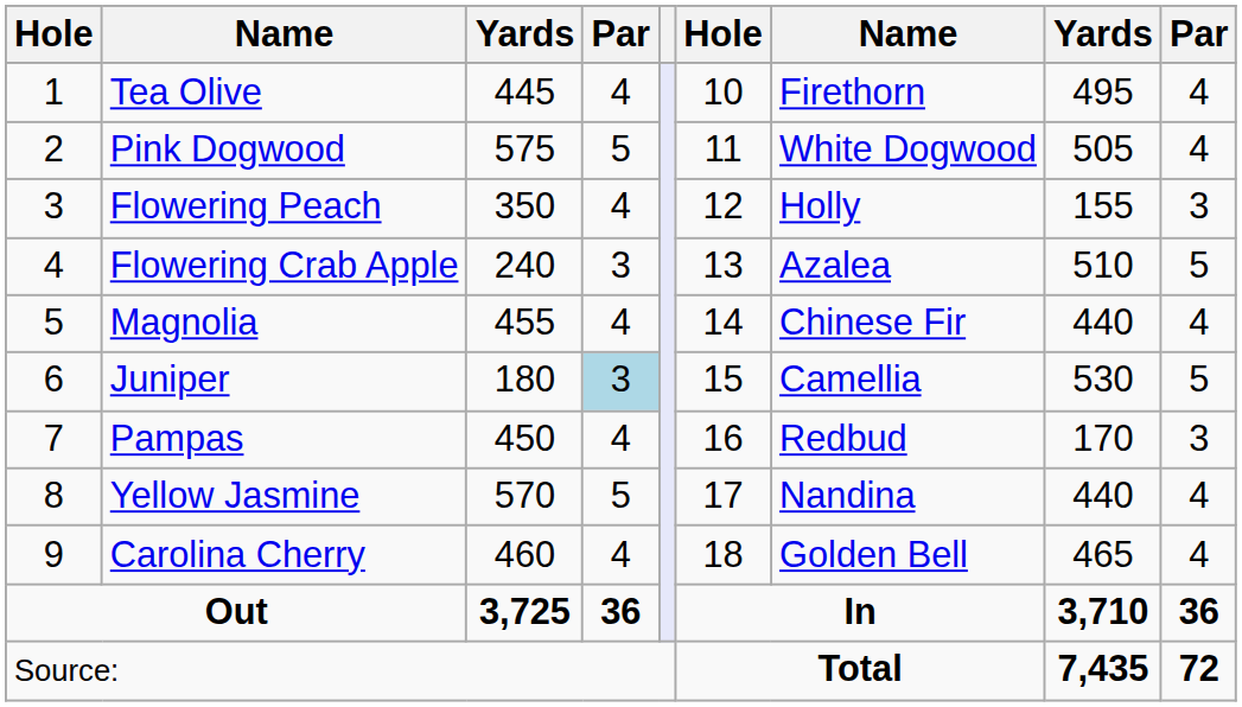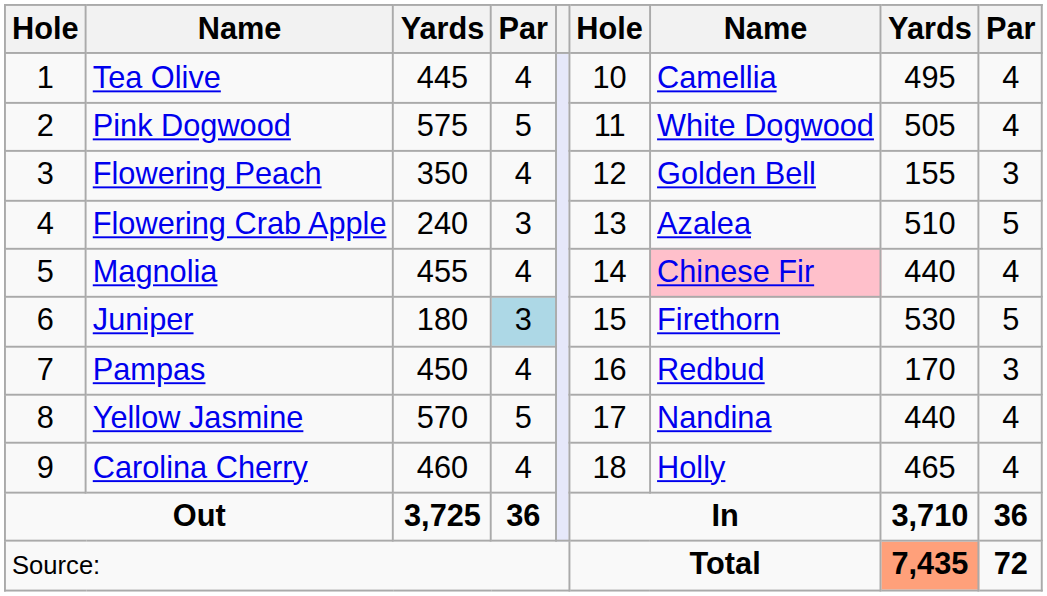Tea Olive | column 7: Firethorn -> Camellia
Flowering Peach | column 7: Holly -> Golden Bell
Magnolia | column 7: no background -> pink background
Juniper | column 7: Camellia -> Firethorn
Carolina Cherry | column 7: Golden Bell -> Holly
Source: | column 8: no background -> lightsalmon background
